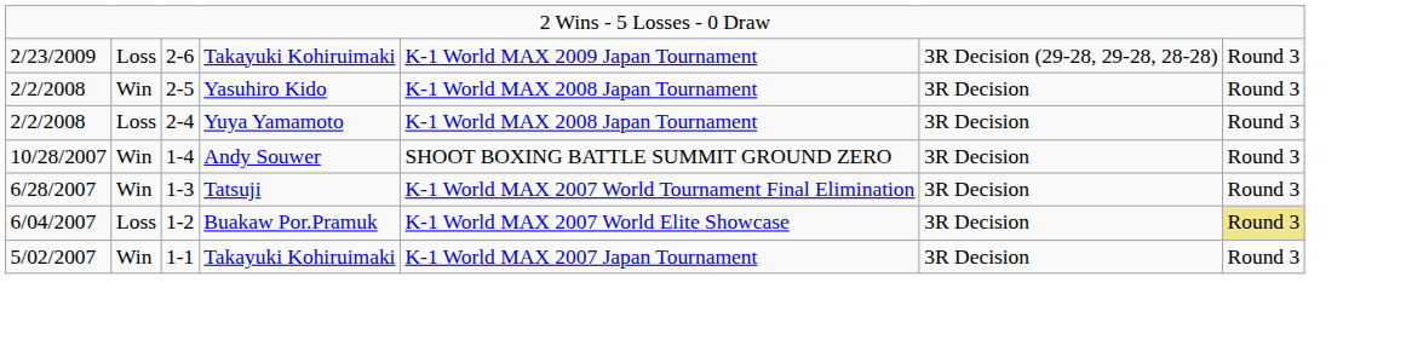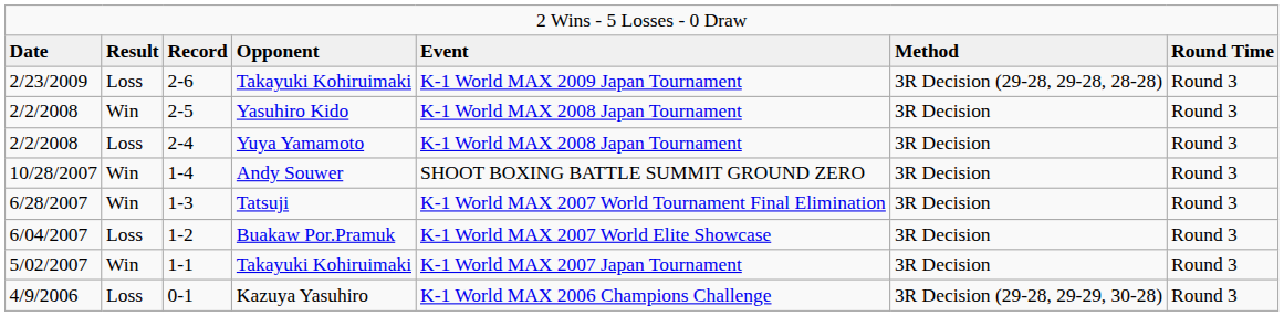+ row: Date | Result | Record | Opponent | Event | Method | Round Time
1-2 | column 7: khaki background -> no background
+ row: 4/9/2006 | Loss | 0-1 | Kazuya Yasuhiro | K-1 World MAX 2006 Champions Challenge | 3R Decision (29-28, 29-29, 30-28) | Round 3
